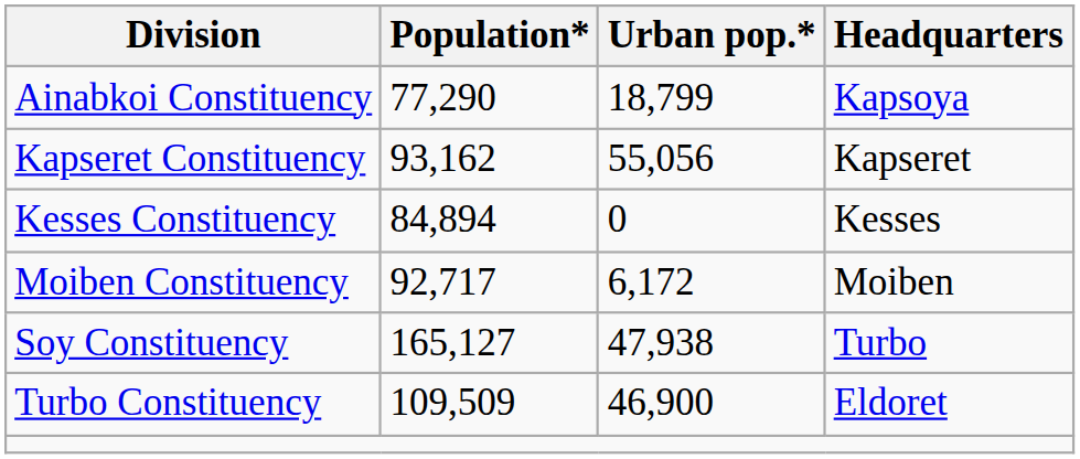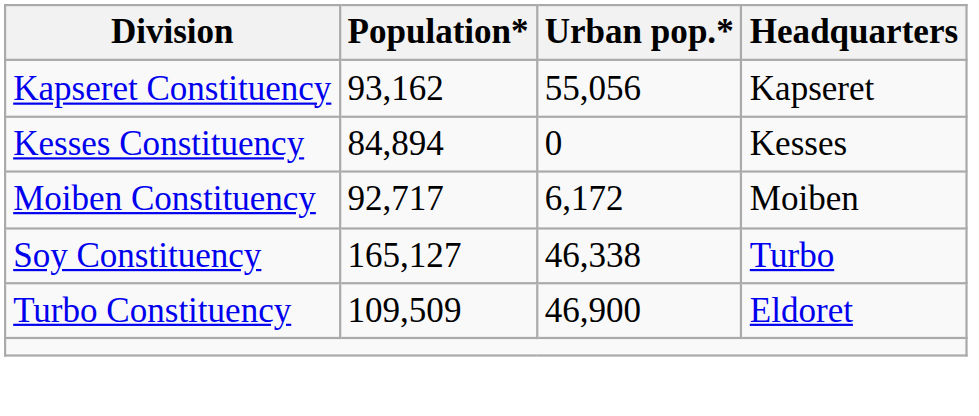- row: Ainabkoi Constituency | 77,290 | 18,799 | Kapsoya
Soy Constituency | Urban pop.*: 47,938 -> 46,338
